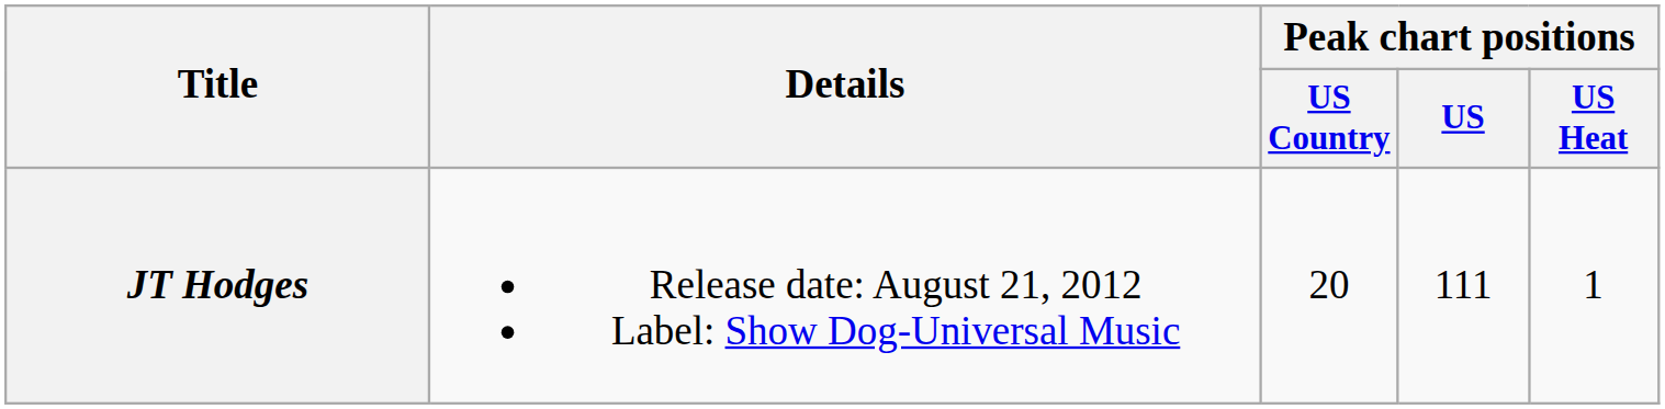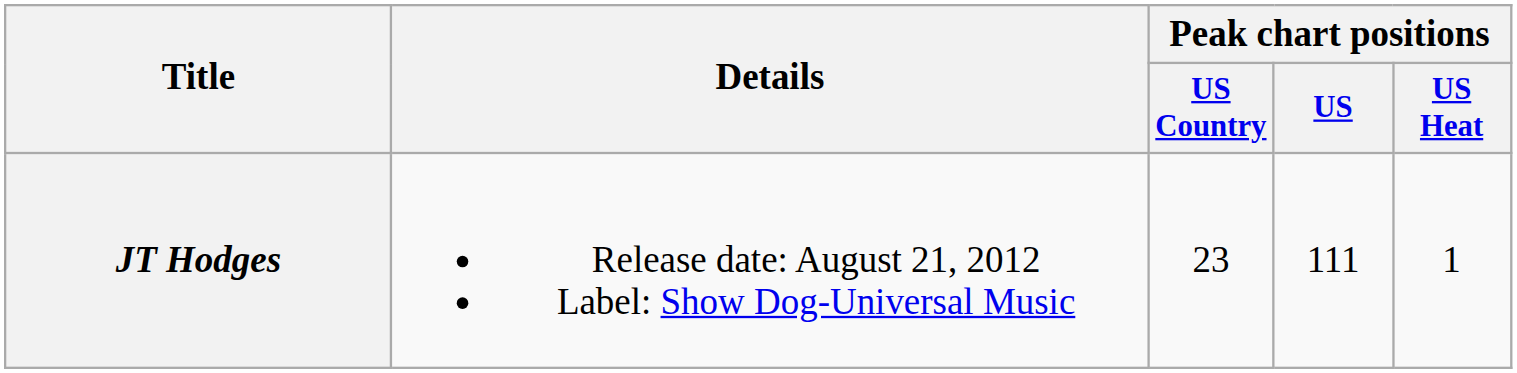JT Hodges | Peak chart positions / US Country: 20 -> 23
